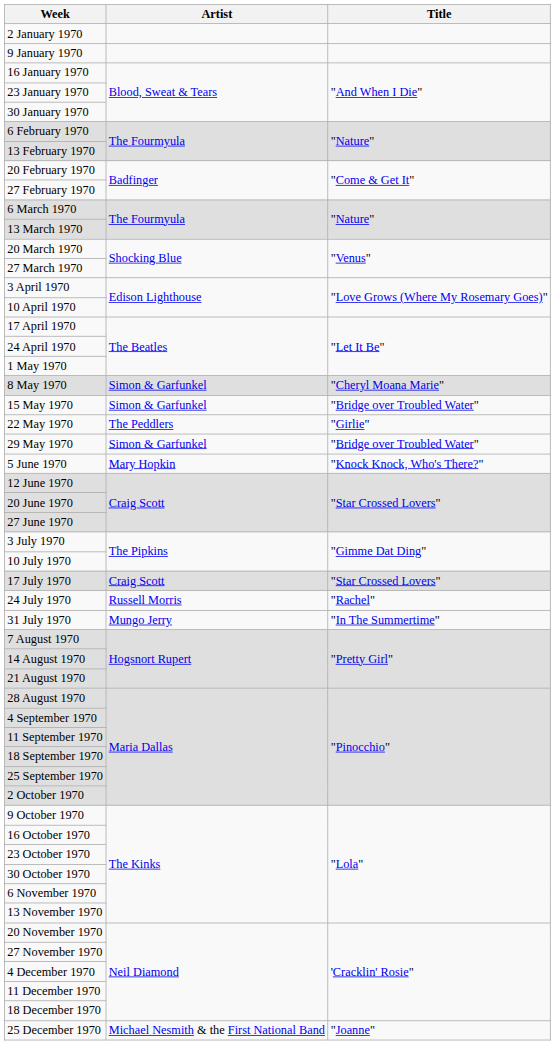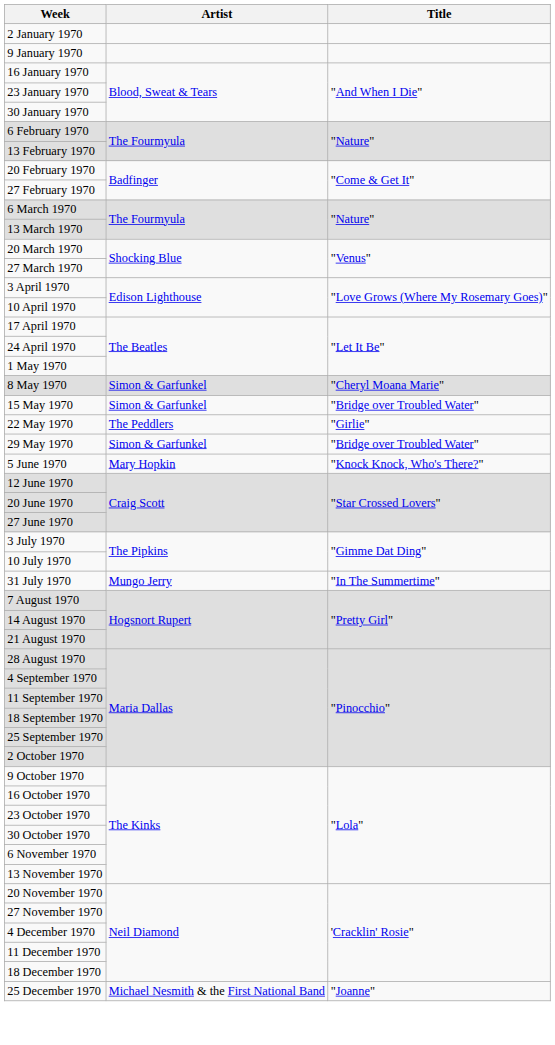- row: 17 July 1970 | Craig Scott | "Star Crossed Lovers"
- row: 24 July 1970 | Russell Morris | "Rachel"
